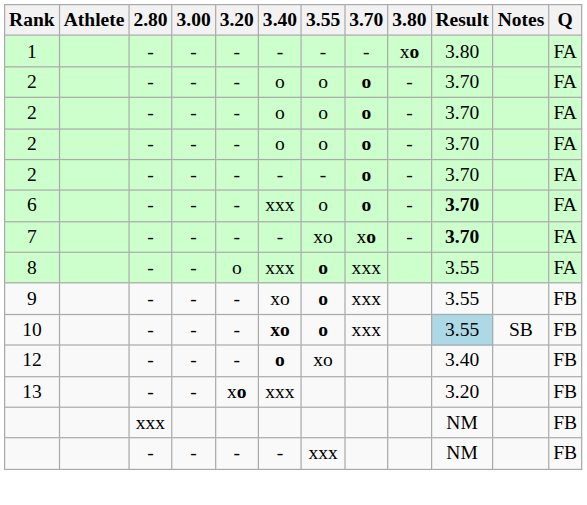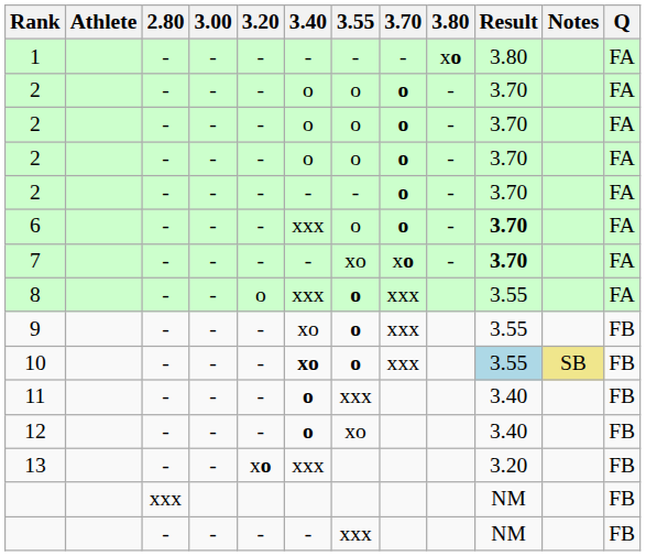10 | Notes: no background -> khaki background
+ row: 11 | - | - | - | o | xxx | 3.40 | FB
